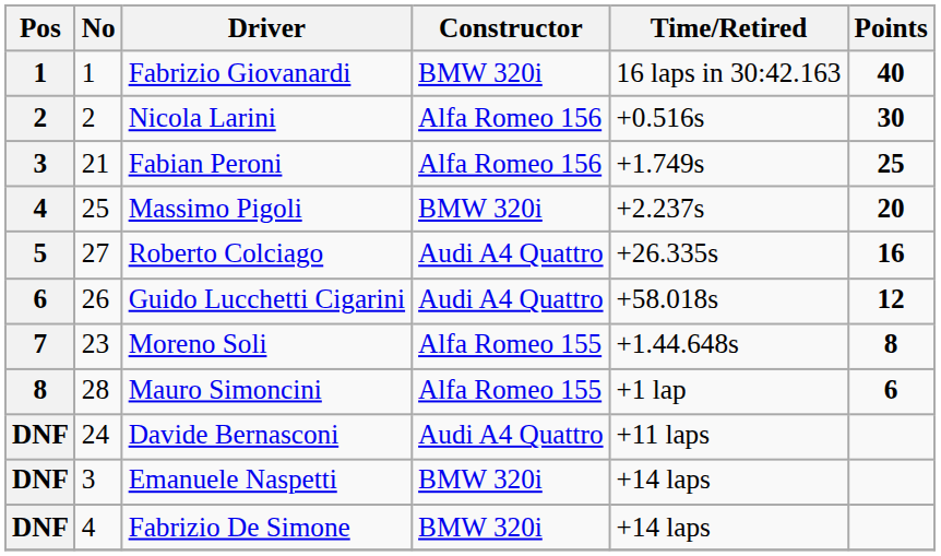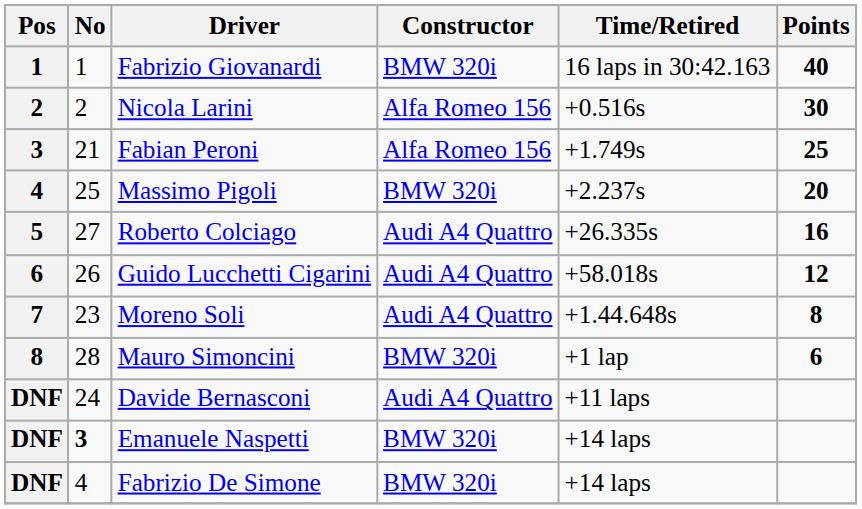Moreno Soli | Constructor: Alfa Romeo 155 -> Audi A4 Quattro
Mauro Simoncini | Constructor: Alfa Romeo 155 -> BMW 320i
Emanuele Naspetti | No: normal -> bold
